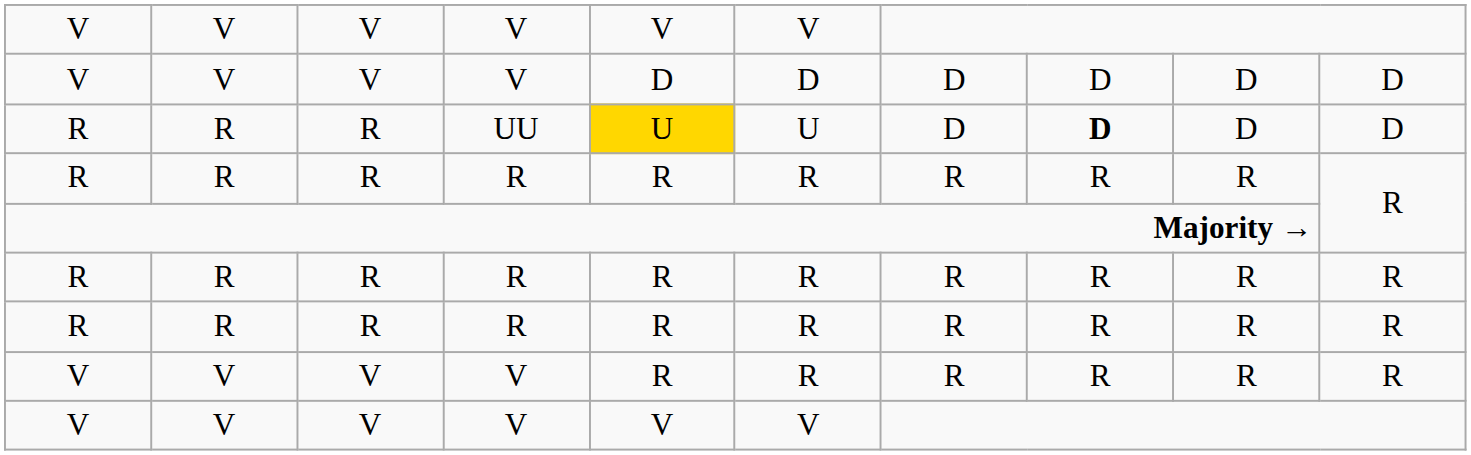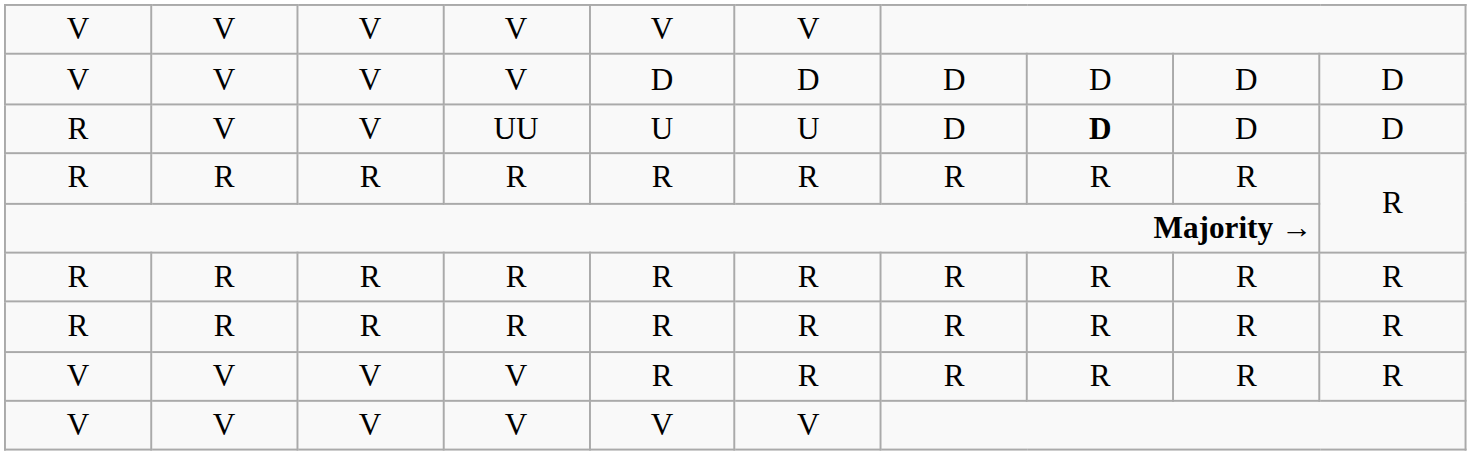UU | column 2: R -> V
UU | column 3: R -> V
UU | column 5: gold background -> no background
